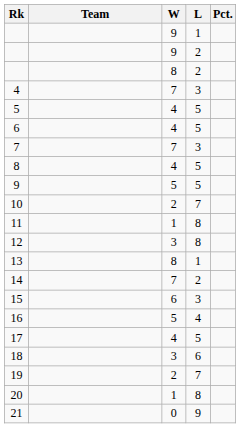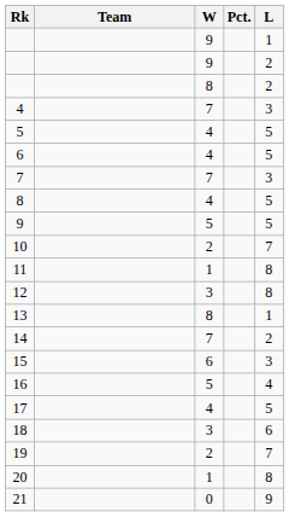columns swapped: L <-> Pct.
